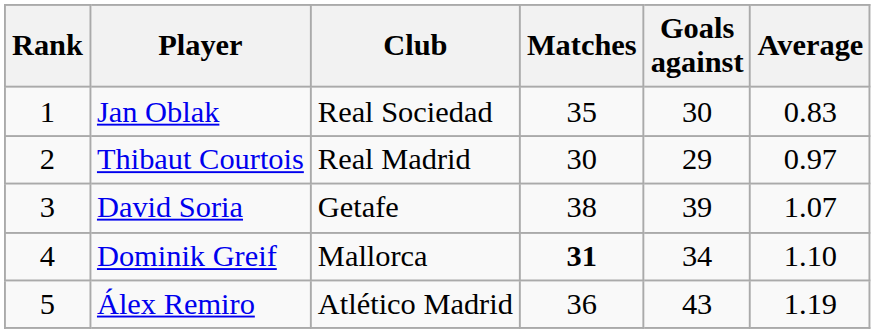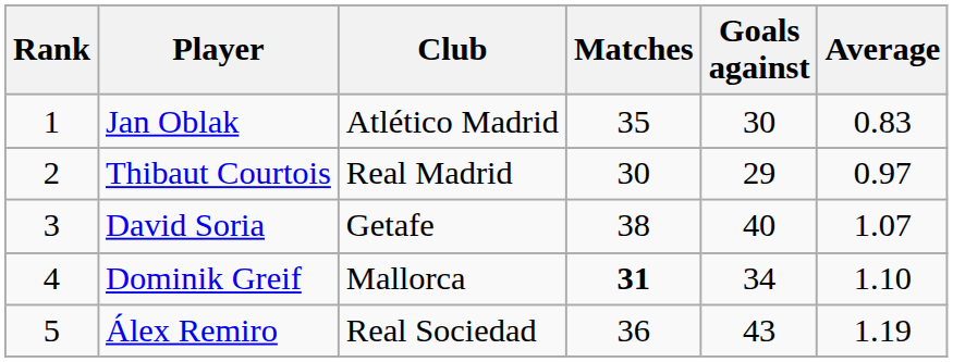Jan Oblak | Club: Real Sociedad -> Atlético Madrid
David Soria | Goals against: 39 -> 40
Álex Remiro | Club: Atlético Madrid -> Real Sociedad
